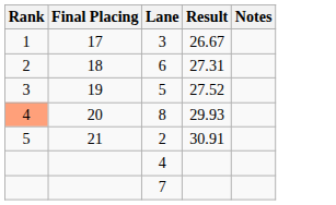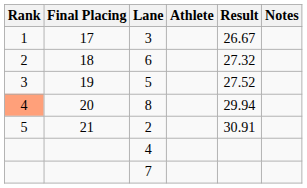+ column: Athlete
6 | Result: 27.31 -> 27.32
8 | Result: 29.93 -> 29.94
